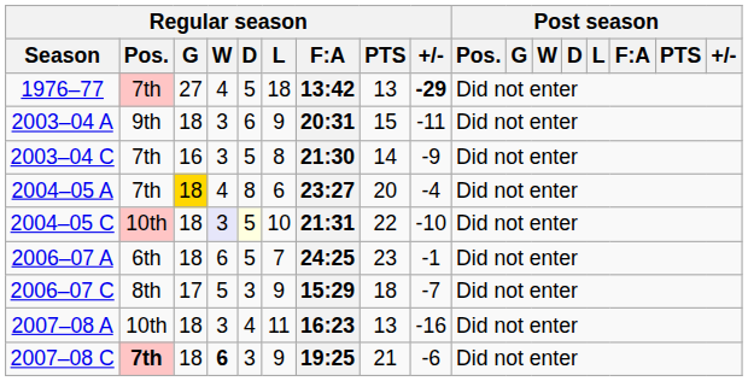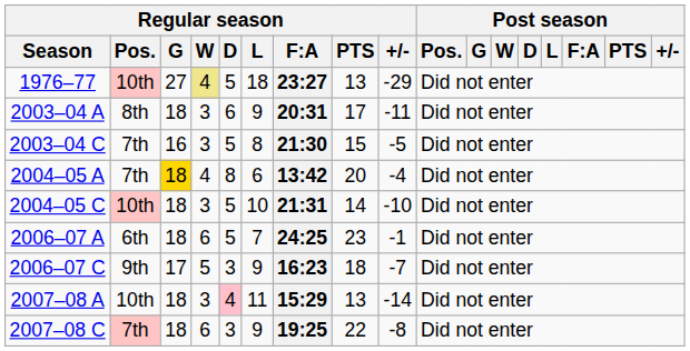1976–77 | Regular season / Pos.: 7th -> 10th
1976–77 | Regular season / W: no background -> khaki background
1976–77 | Regular season / F:A: 13:42 -> 23:27
1976–77 | Regular season / +/-: bold -> normal
2003–04 A | Regular season / Pos.: 9th -> 8th
2003–04 A | Regular season / PTS: 15 -> 17
2003–04 C | Regular season / PTS: 14 -> 15
2003–04 C | Regular season / +/-: -9 -> -5
2004–05 A | Regular season / F:A: 23:27 -> 13:42
2004–05 C | Regular season / W: lavender background -> no background
2004–05 C | Regular season / D: lightyellow background -> no background
2004–05 C | Regular season / PTS: 22 -> 14
2006–07 C | Regular season / Pos.: 8th -> 9th
2006–07 C | Regular season / F:A: 15:29 -> 16:23
2007–08 A | Regular season / D: no background -> pink background
2007–08 A | Regular season / F:A: 16:23 -> 15:29
2007–08 A | Regular season / +/-: -16 -> -14
2007–08 C | Regular season / Pos.: bold -> normal
2007–08 C | Regular season / W: bold -> normal
2007–08 C | Regular season / PTS: 21 -> 22
2007–08 C | Regular season / +/-: -6 -> -8
